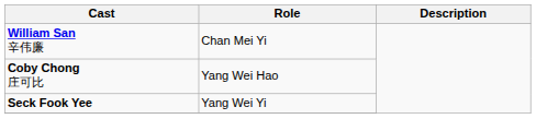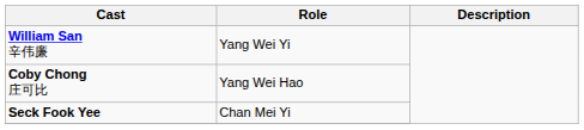William San 辛伟廉 | Role: Chan Mei Yi -> Yang Wei Yi
Seck Fook Yee | Role: Yang Wei Yi -> Chan Mei Yi
